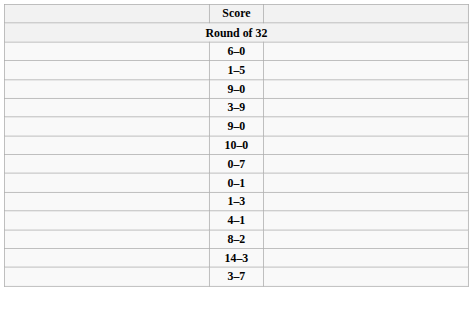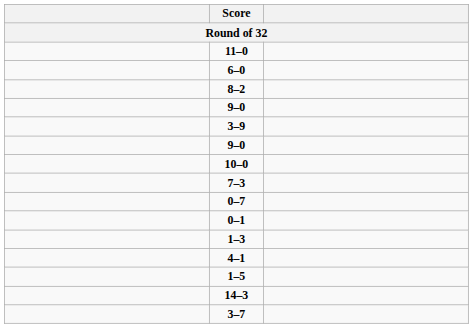+ row: 11–0
rows swapped: 8–2 <-> 1–5
+ row: 7–3
